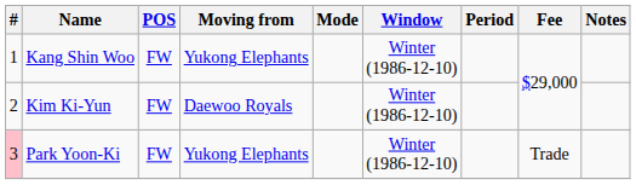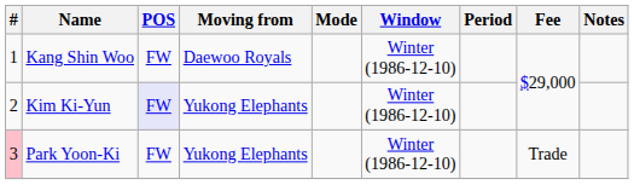Kang Shin Woo | Moving from: Yukong Elephants -> Daewoo Royals
Kim Ki-Yun | POS: no background -> lavender background
Kim Ki-Yun | Moving from: Daewoo Royals -> Yukong Elephants
